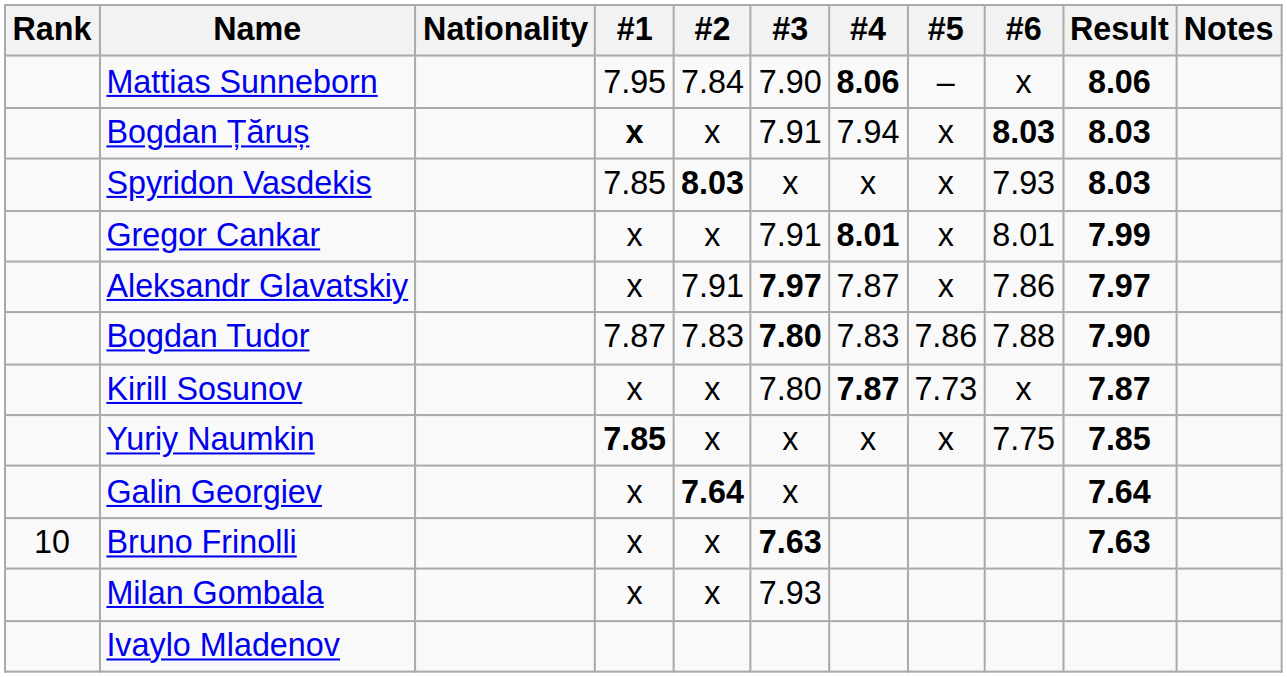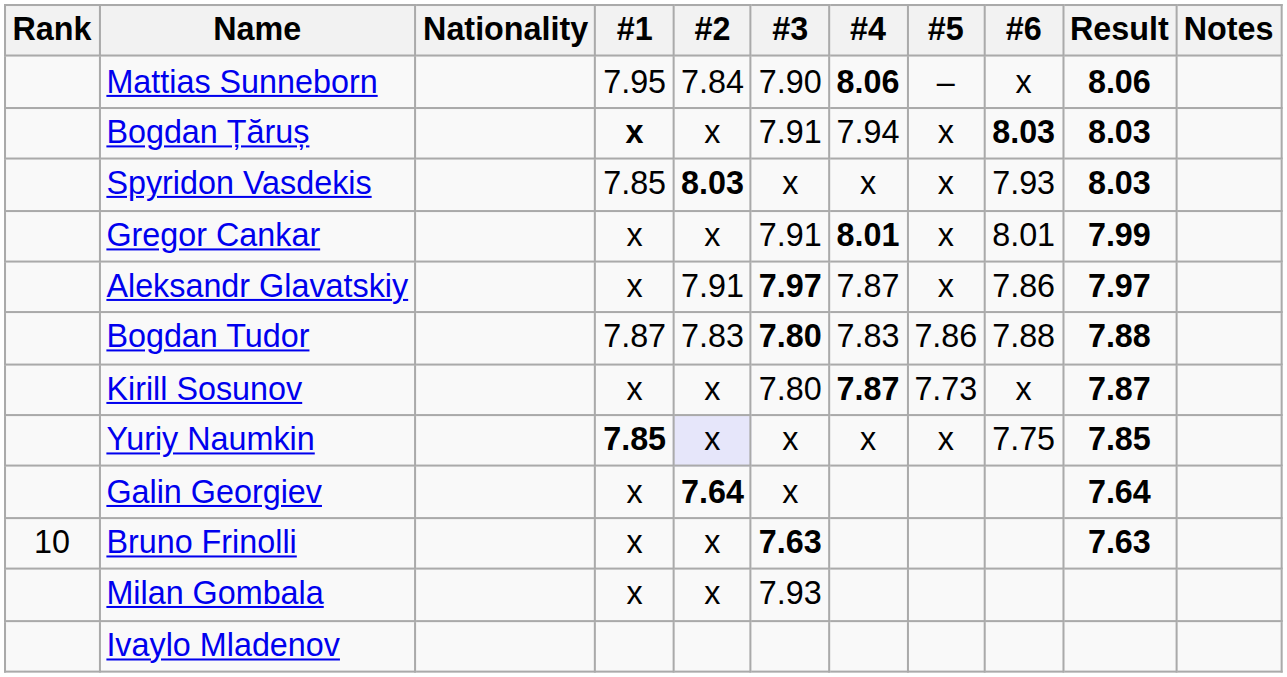Bogdan Tudor | Result: 7.90 -> 7.88
Yuriy Naumkin | #2: no background -> lavender background
